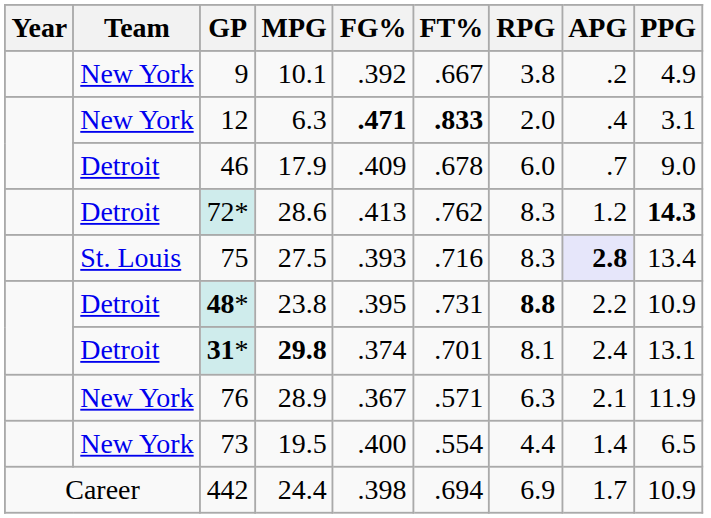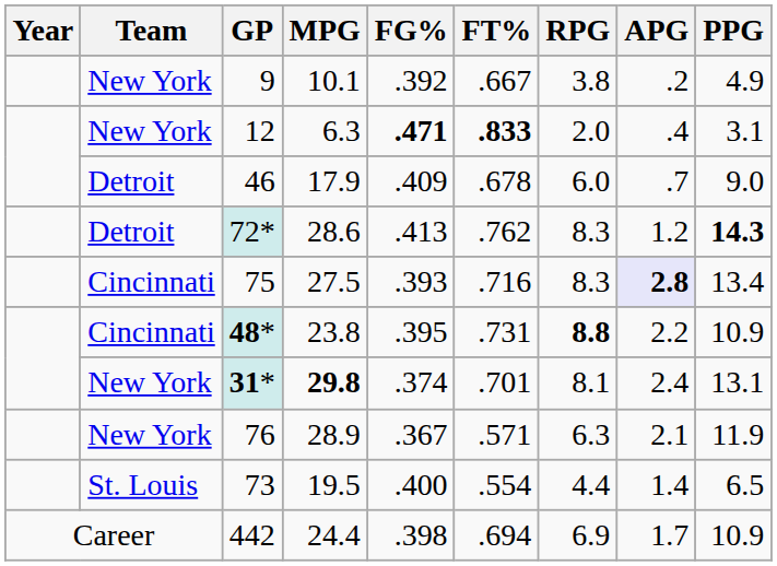75 | Team: St. Louis -> Cincinnati
48* | Team: Detroit -> Cincinnati
31* | Team: Detroit -> New York
73 | Team: New York -> St. Louis
